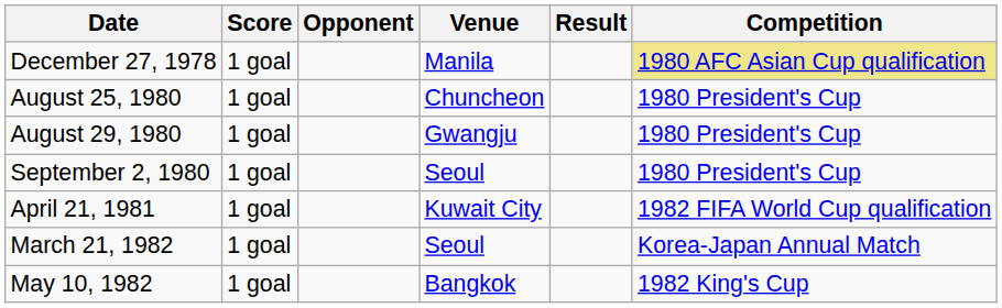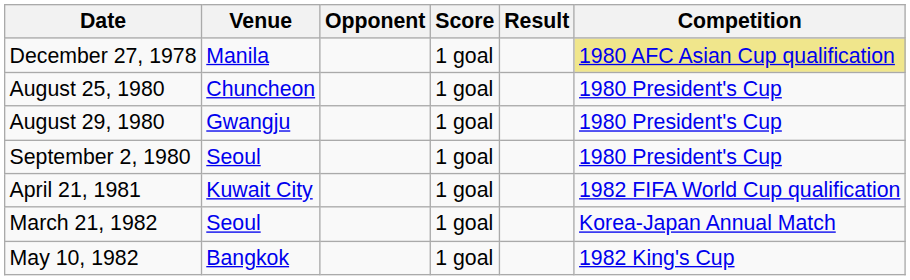columns swapped: Venue <-> Score
